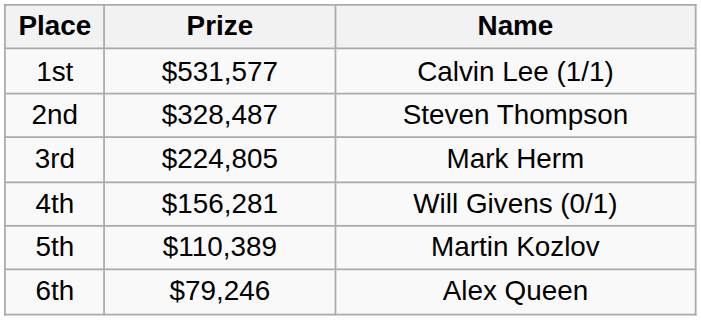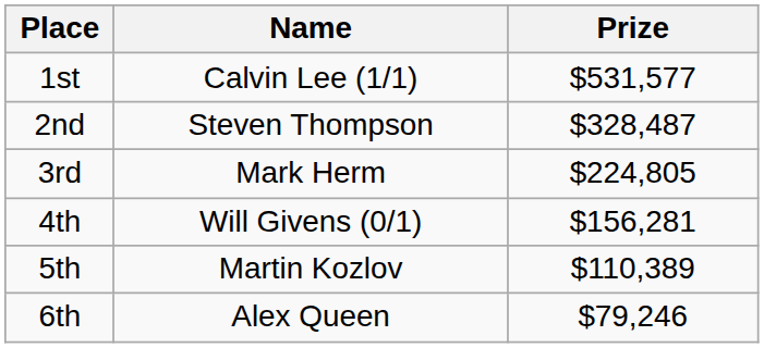columns swapped: Name <-> Prize
